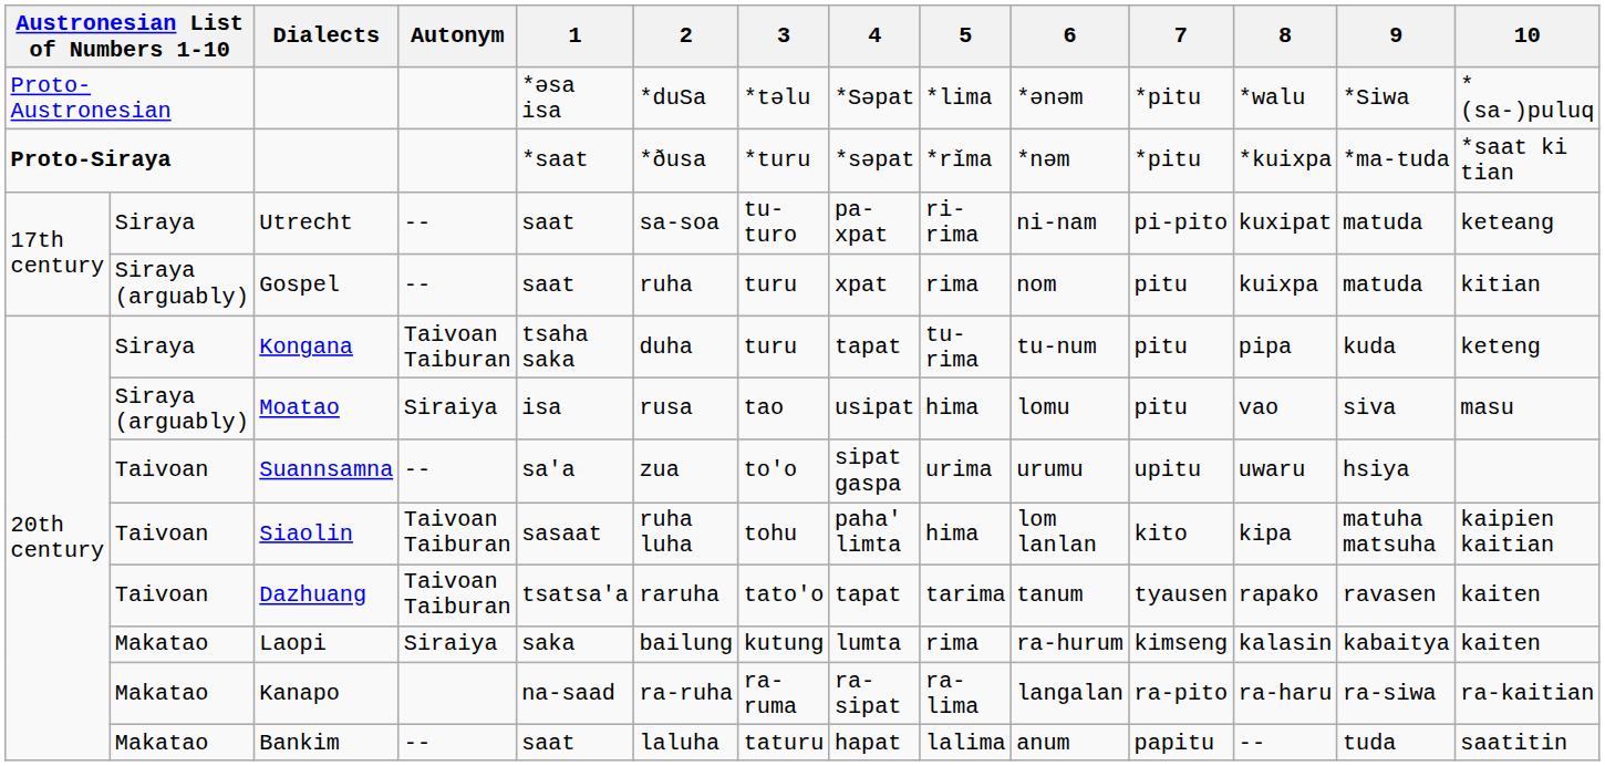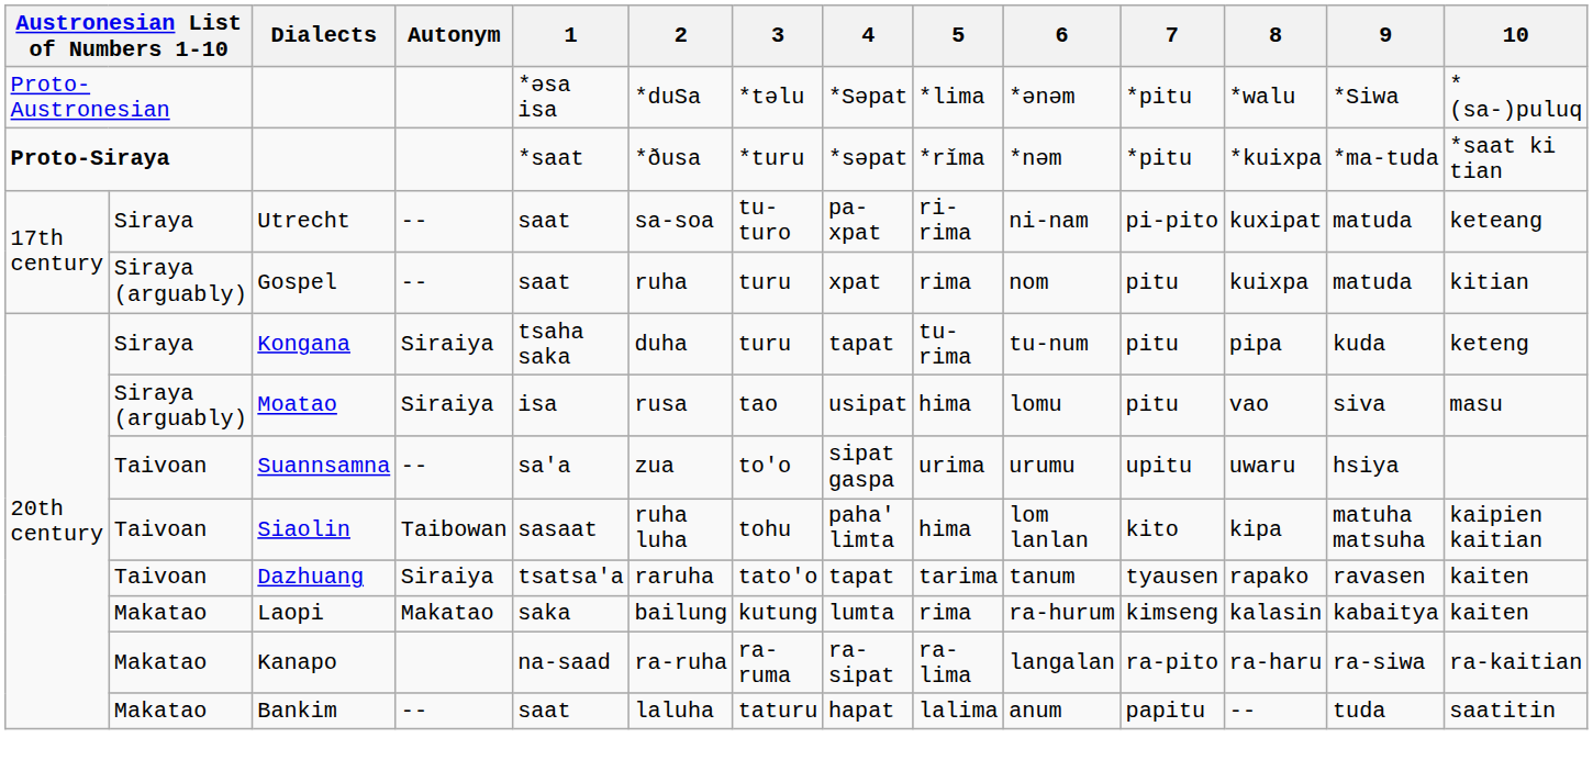Kongana | Autonym: Taivoan Taiburan -> Siraiya
Siaolin | Autonym: Taivoan Taiburan -> Taibowan
Dazhuang | Autonym: Taivoan Taiburan -> Siraiya
Laopi | Autonym: Siraiya -> Makatao
